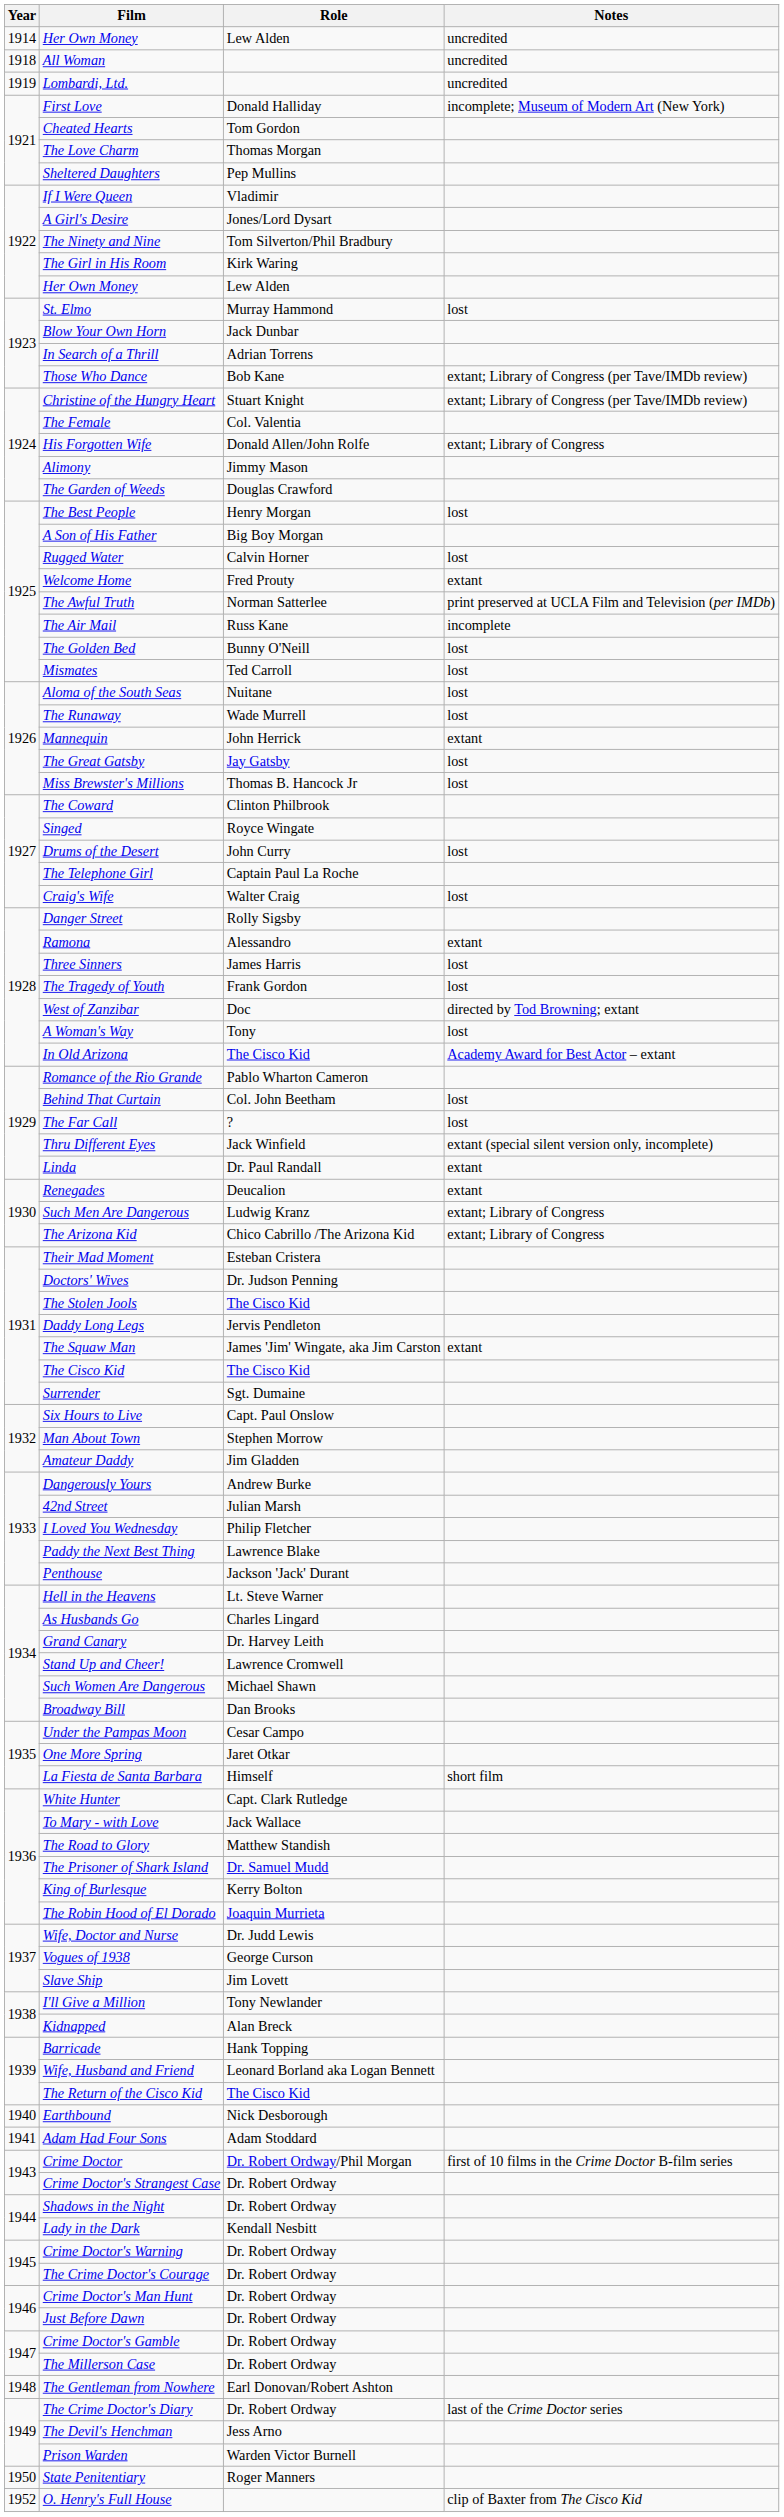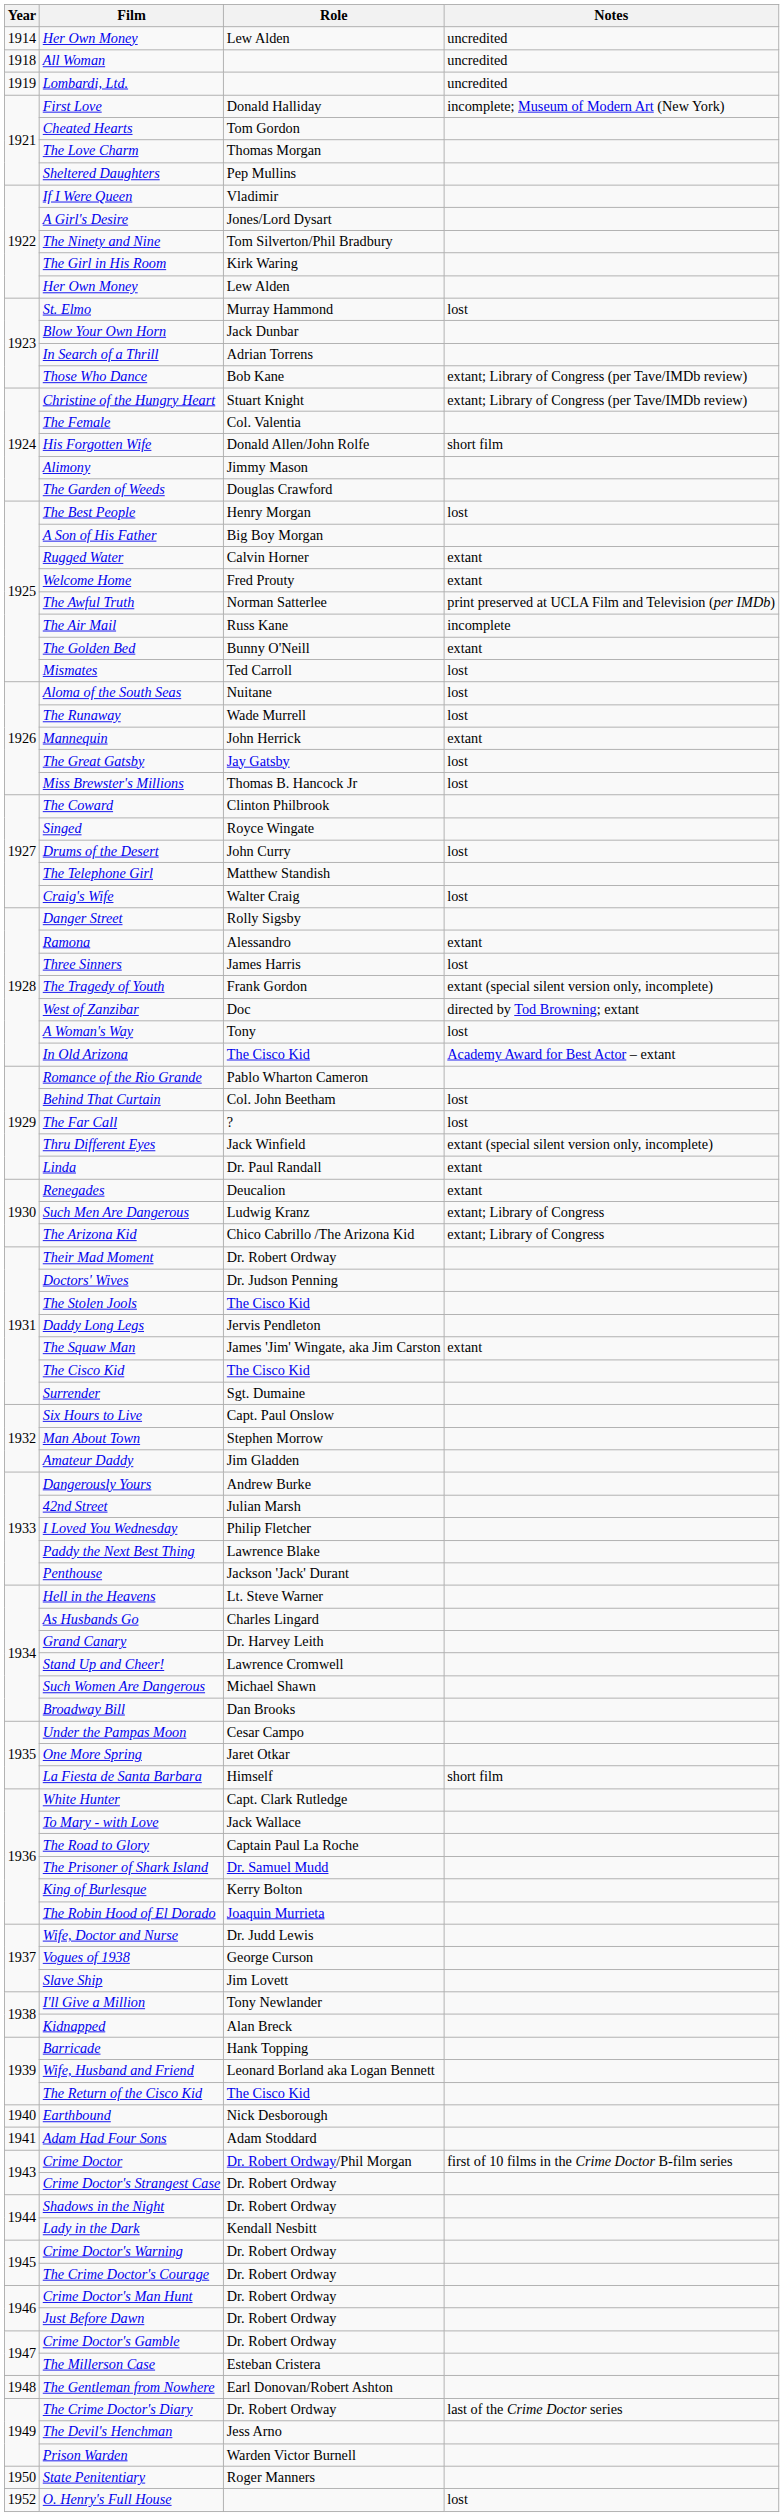His Forgotten Wife | Notes: extant; Library of Congress -> short film
Rugged Water | Notes: lost -> extant
The Golden Bed | Notes: lost -> extant
The Telephone Girl | Role: Captain Paul La Roche -> Matthew Standish
The Tragedy of Youth | Notes: lost -> extant (special silent version only, incomplete)
Their Mad Moment | Role: Esteban Cristera -> Dr. Robert Ordway
The Road to Glory | Role: Matthew Standish -> Captain Paul La Roche
The Millerson Case | Role: Dr. Robert Ordway -> Esteban Cristera
O. Henry's Full House | Notes: clip of Baxter from The Cisco Kid -> lost
